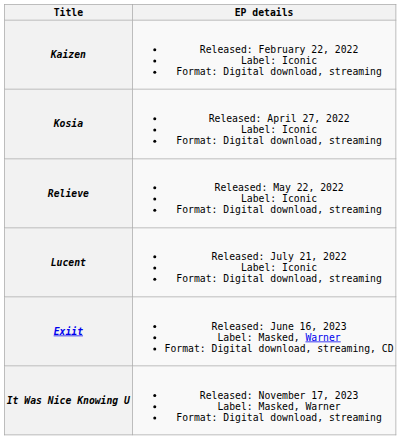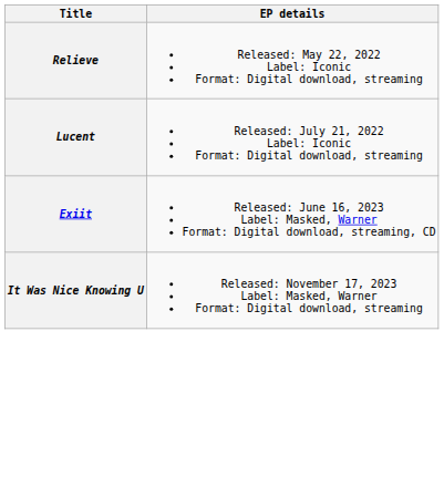- row: Kaizen | Released: February 22, 2022 Label: Iconic Format: Digital download, streaming
- row: Kosia | Released: April 27, 2022 Label: Iconic Format: Digital download, streaming
